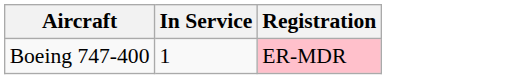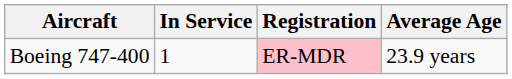+ column: Average Age | 23.9 years
